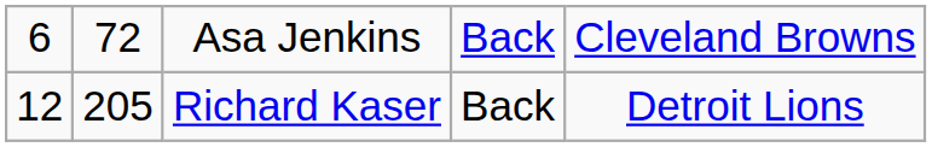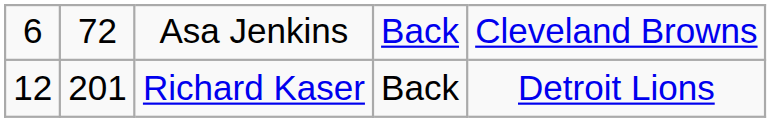Richard Kaser | column 2: 205 -> 201
